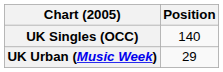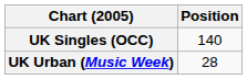UK Urban (Music Week) | Position: 29 -> 28
